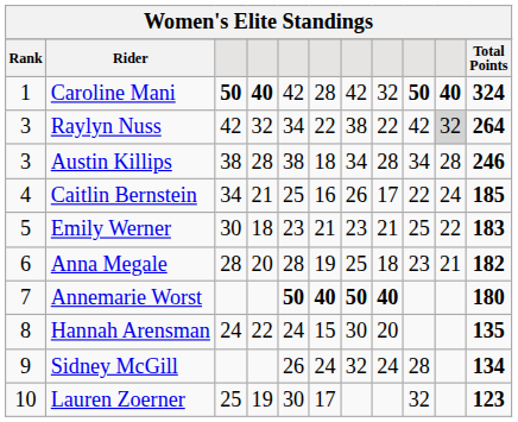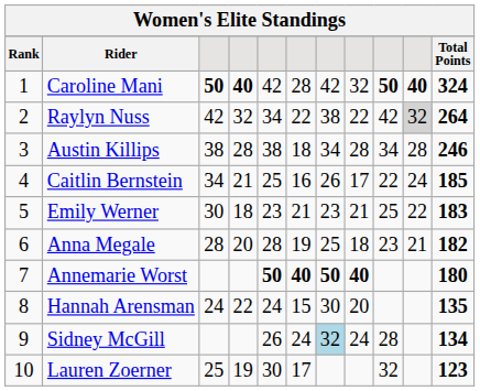Raylyn Nuss | Rank: 3 -> 2
Sidney McGill | column 7: no background -> lightblue background
